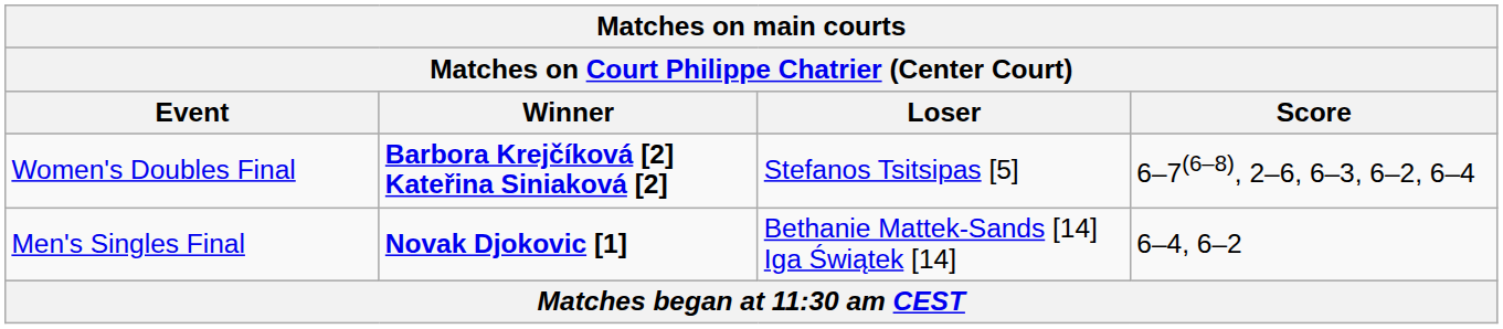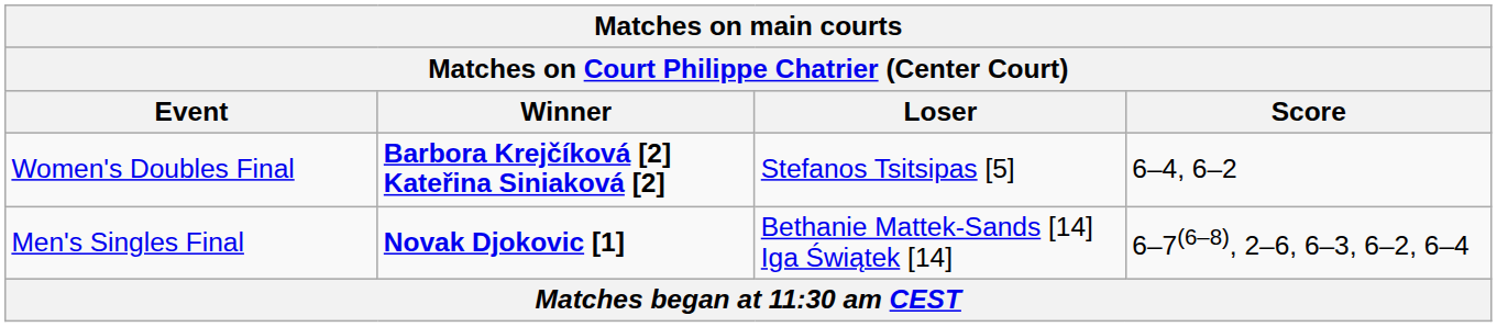Women's Doubles Final | Score: 6–7(6–8), 2–6, 6–3, 6–2, 6–4 -> 6–4, 6–2
Men's Singles Final | Score: 6–4, 6–2 -> 6–7(6–8), 2–6, 6–3, 6–2, 6–4
